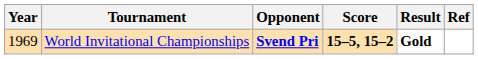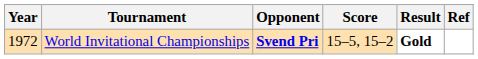World Invitational Championships | Year: 1969 -> 1972
World Invitational Championships | Score: bold -> normal
